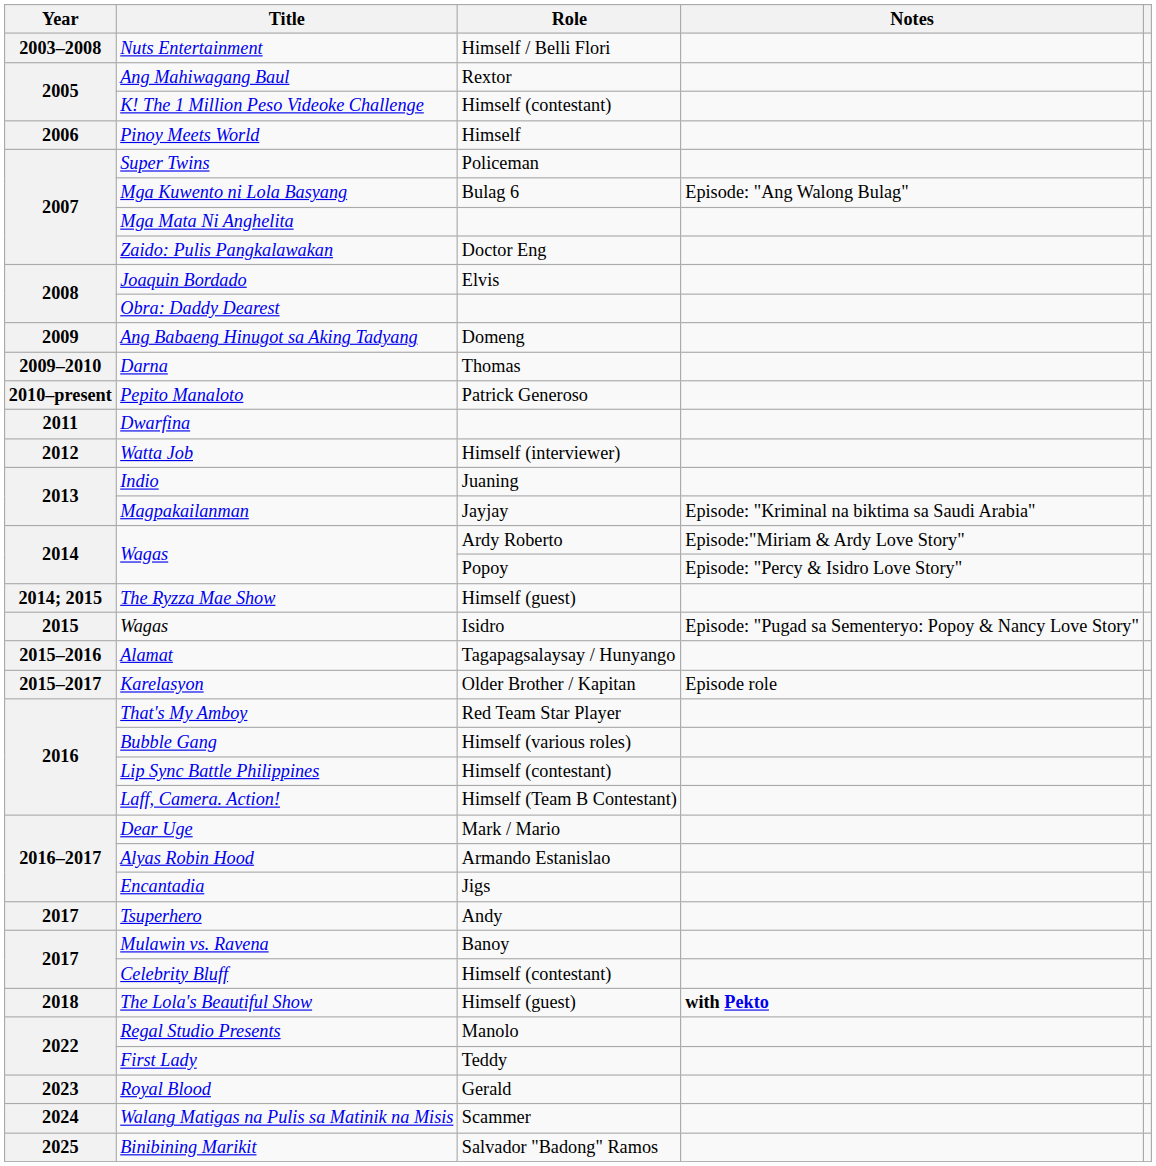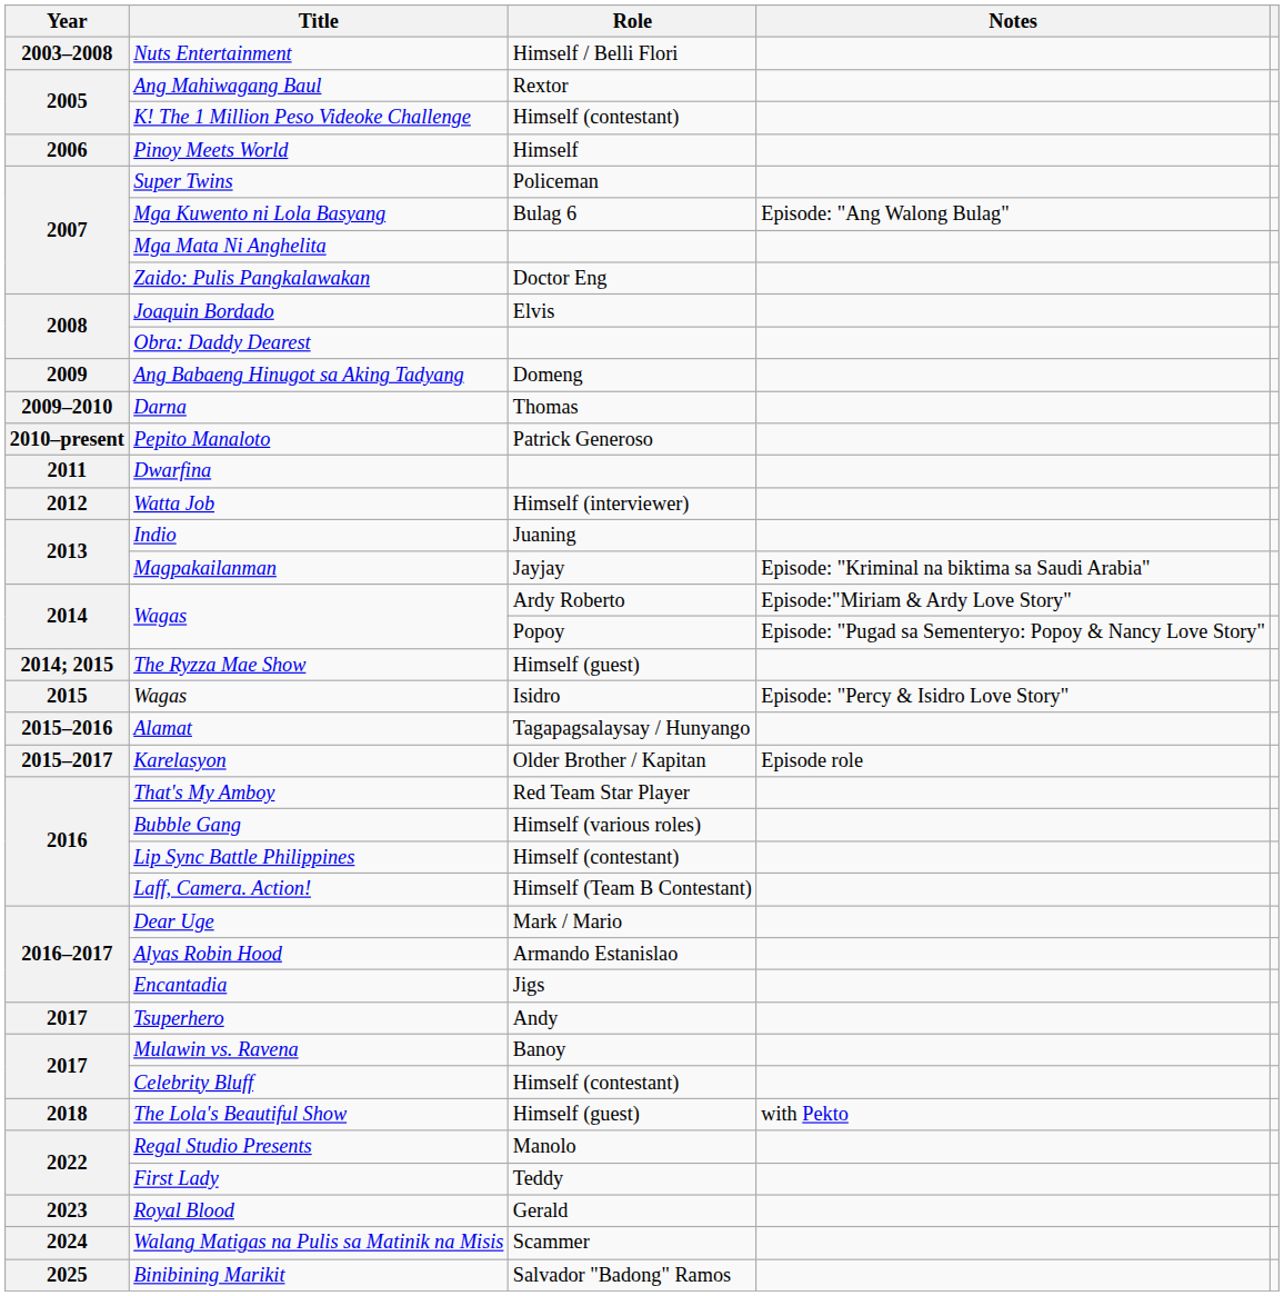Wagas / Popoy | Notes: Episode: "Percy & Isidro Love Story" -> Episode: "Pugad sa Sementeryo: Popoy & Nancy Love Story"
Wagas / Isidro | Notes: Episode: "Pugad sa Sementeryo: Popoy & Nancy Love Story" -> Episode: "Percy & Isidro Love Story"
The Lola's Beautiful Show | Notes: bold -> normal
